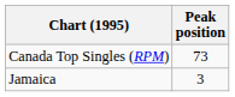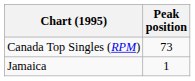Jamaica | Peak position: 3 -> 1
